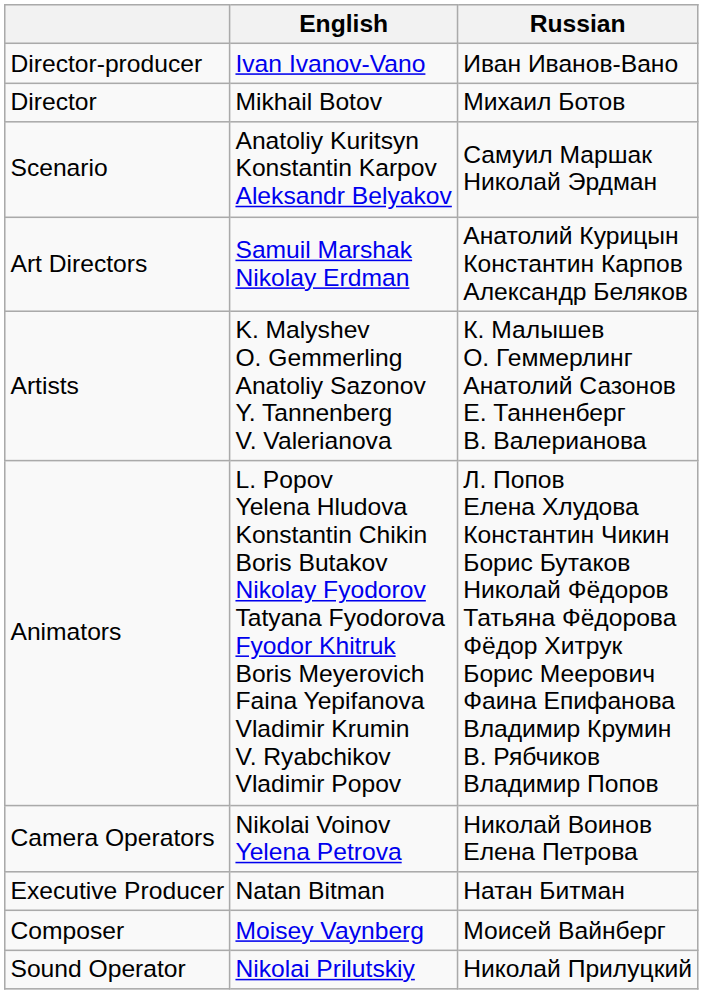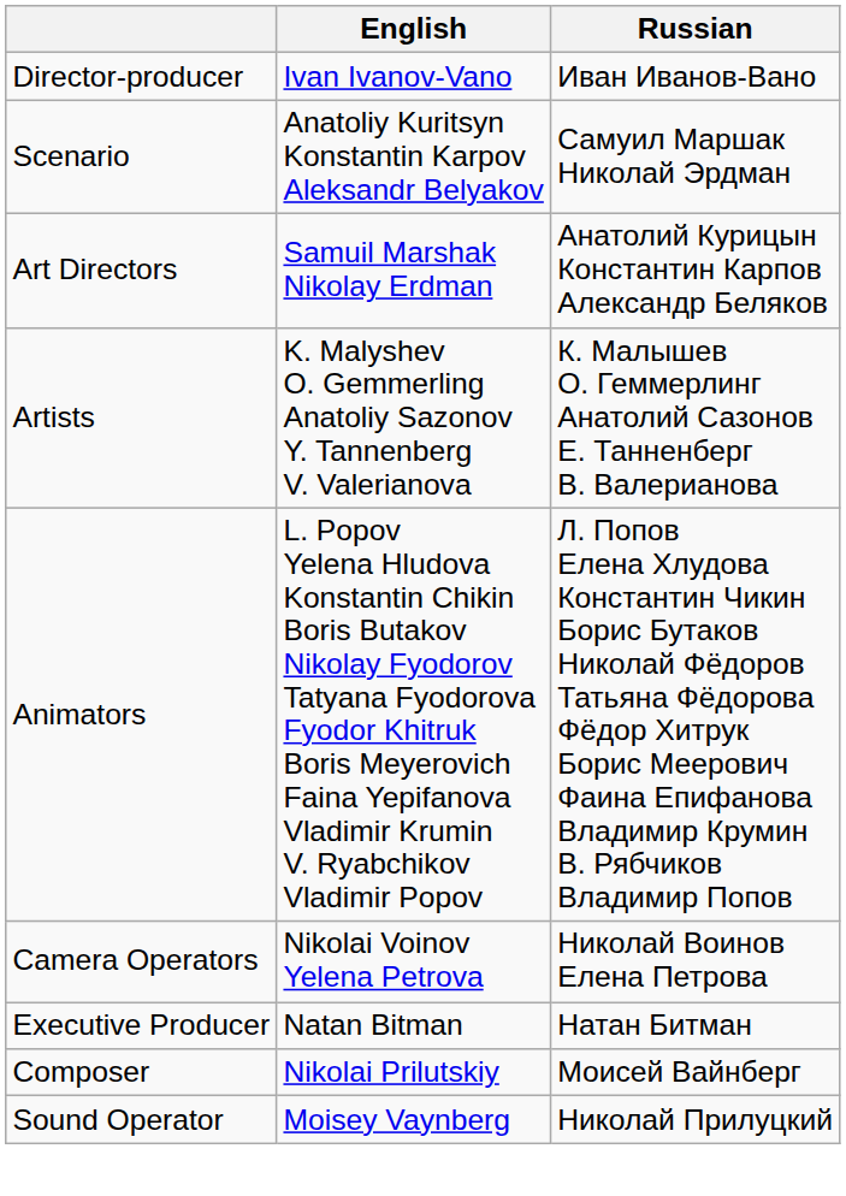- row: Director | Mikhail Botov | Михаил Ботов
Composer | English: Moisey Vaynberg -> Nikolai Prilutskiy
Sound Operator | English: Nikolai Prilutskiy -> Moisey Vaynberg
